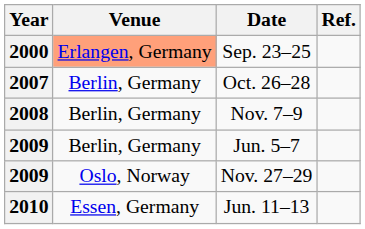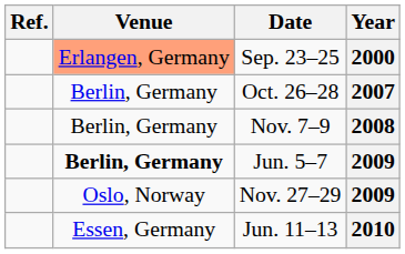columns swapped: Year <-> Ref.
Jun. 5–7 | Venue: normal -> bold
